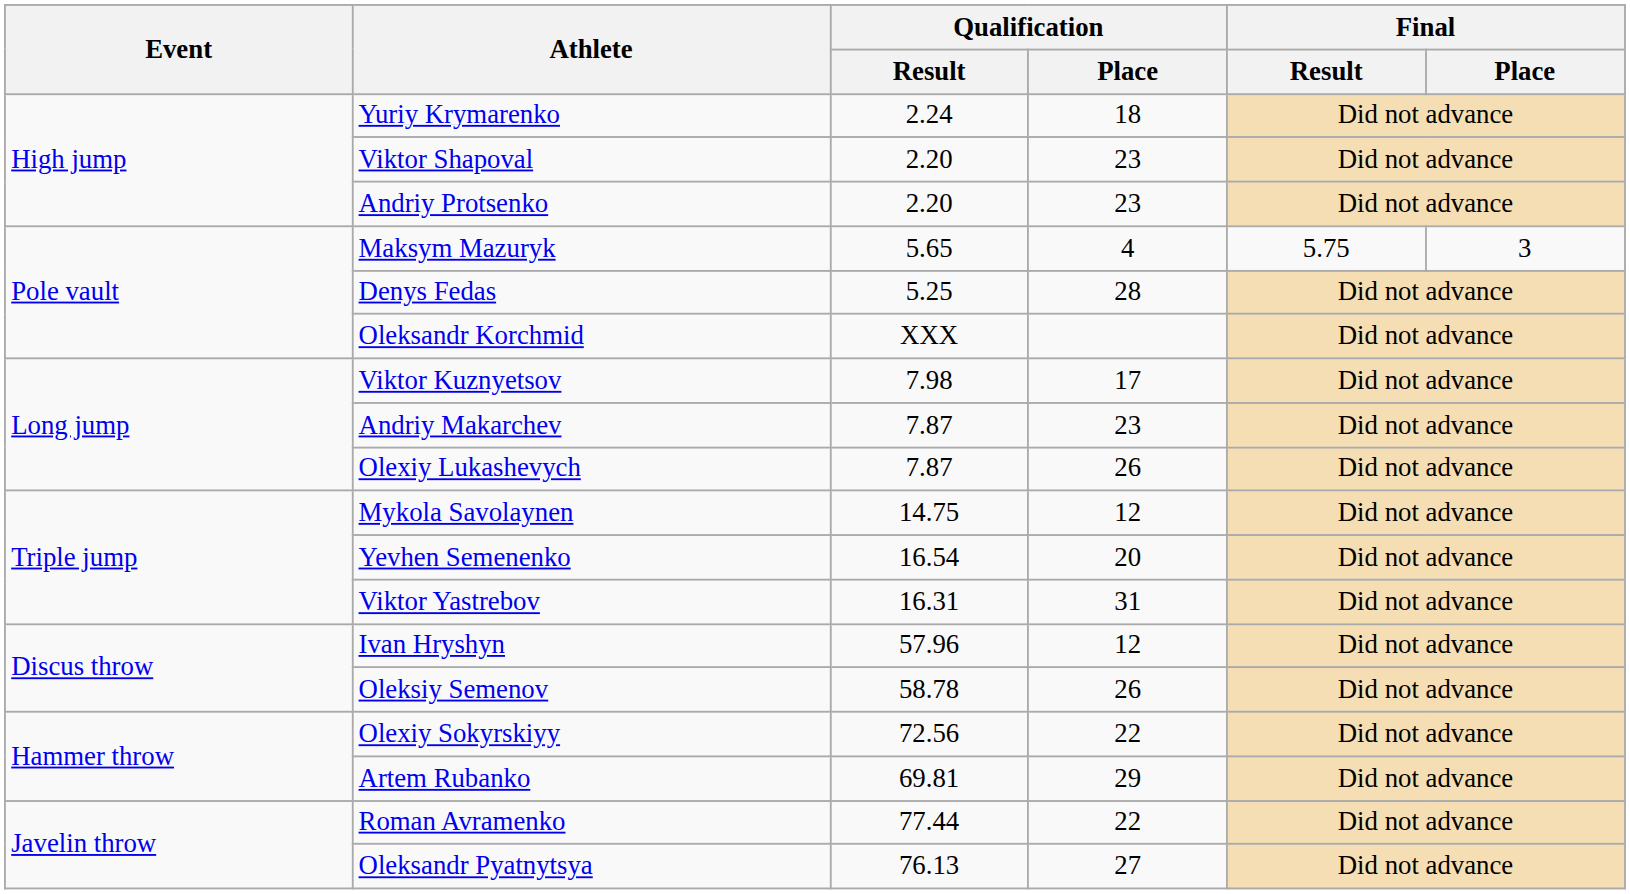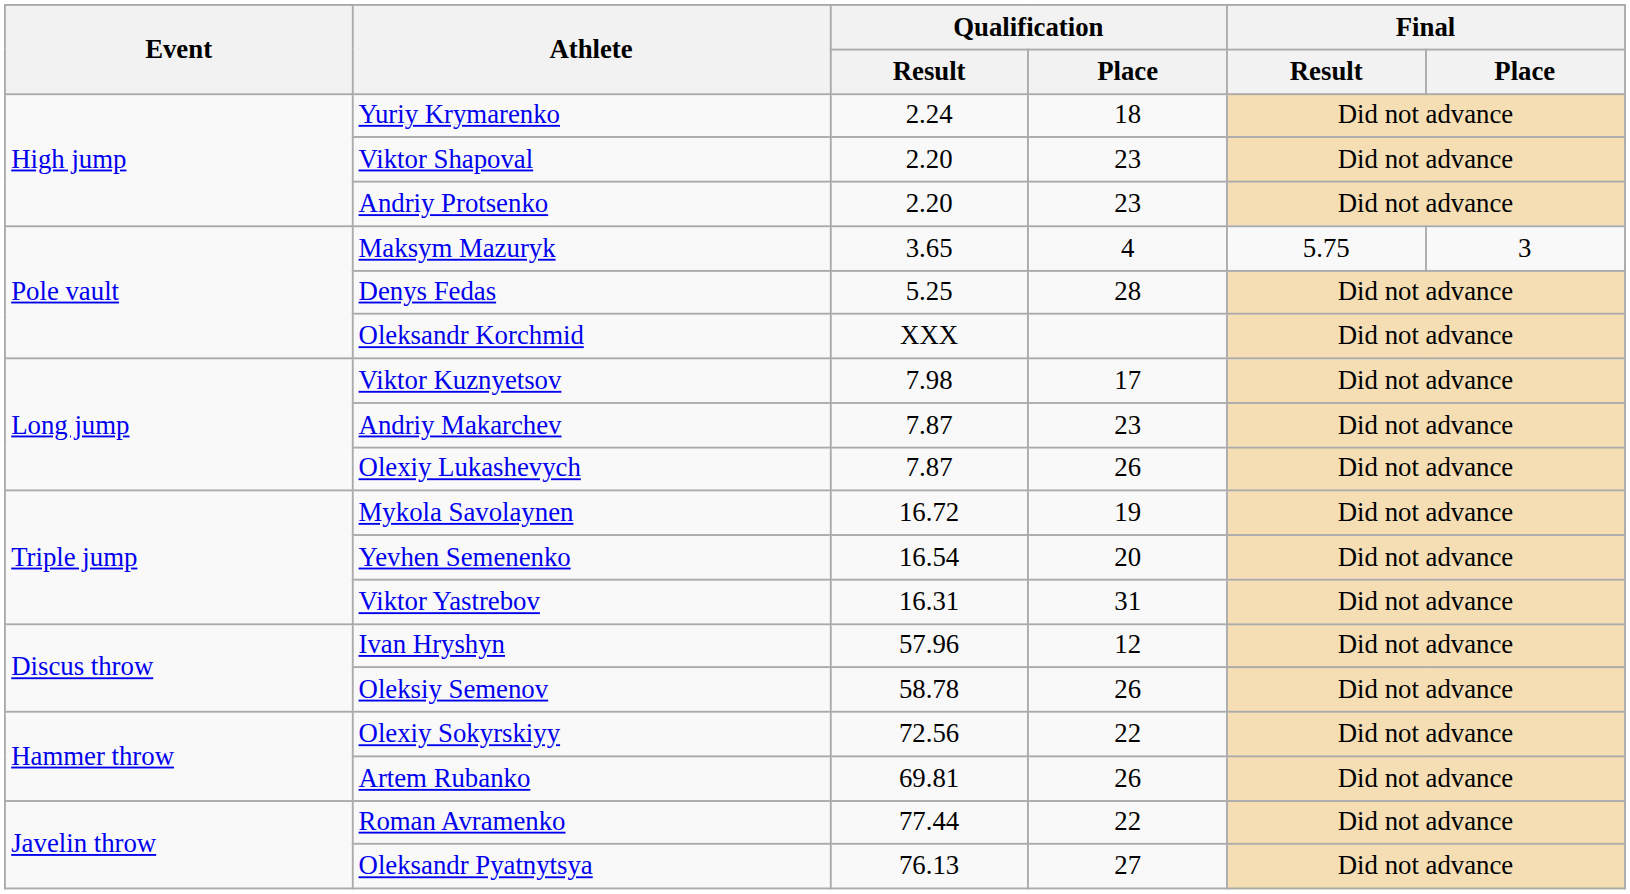Maksym Mazuryk | Qualification / Result: 5.65 -> 3.65
Mykola Savolaynen | Qualification / Result: 14.75 -> 16.72
Mykola Savolaynen | Qualification / Place: 12 -> 19
Artem Rubanko | Qualification / Place: 29 -> 26
